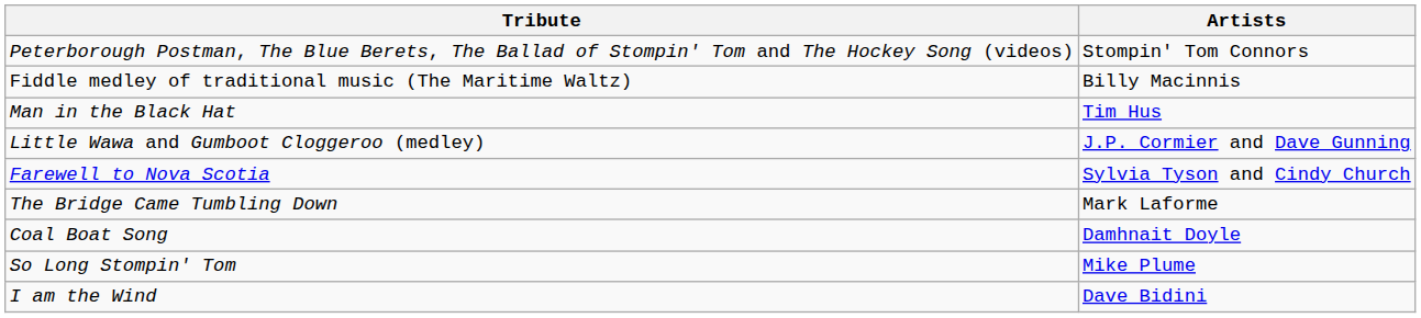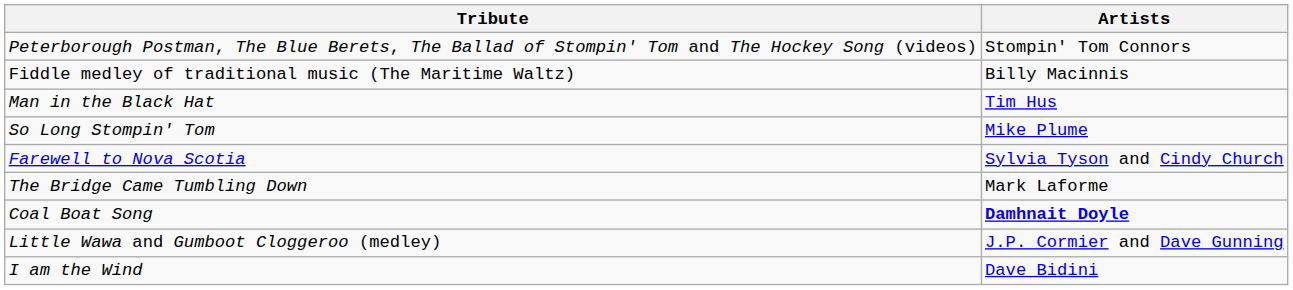rows swapped: Little Wawa and Gumboot Cloggeroo (medley) <-> So Long Stompin' Tom
Coal Boat Song | Artists: normal -> bold
